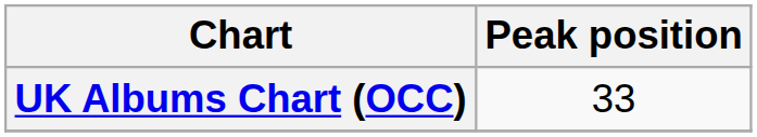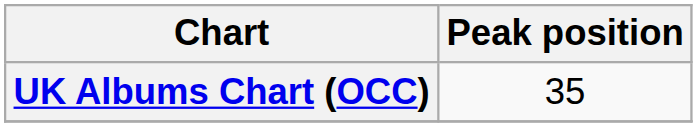UK Albums Chart (OCC) | Peak position: 33 -> 35
